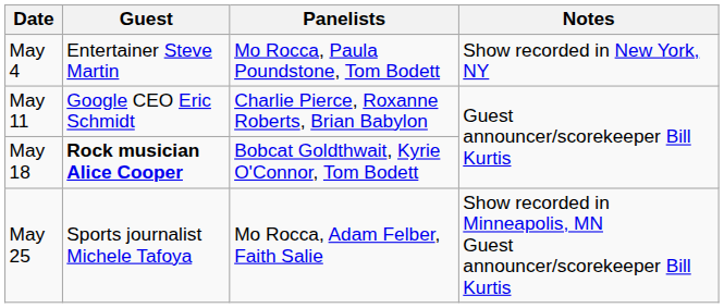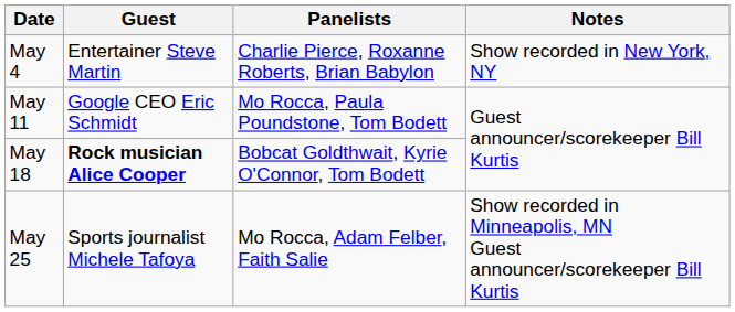May 4 | Panelists: Mo Rocca, Paula Poundstone, Tom Bodett -> Charlie Pierce, Roxanne Roberts, Brian Babylon
May 11 | Panelists: Charlie Pierce, Roxanne Roberts, Brian Babylon -> Mo Rocca, Paula Poundstone, Tom Bodett
